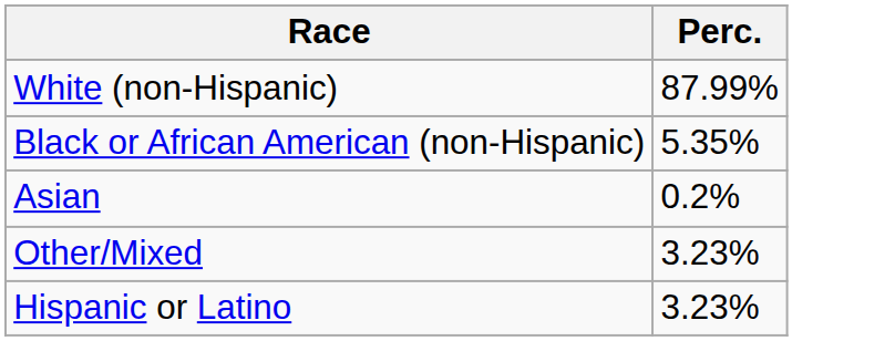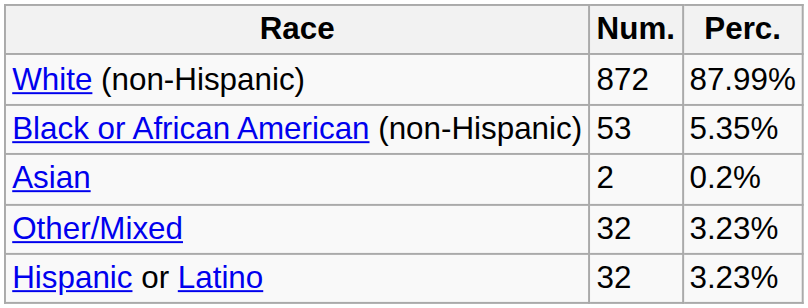+ column: Num. | 872 | 53 | 2 | 32 | 32
